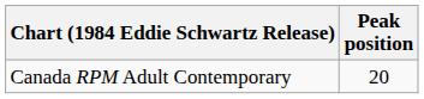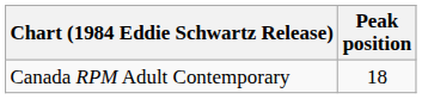Canada RPM Adult Contemporary | Peak position: 20 -> 18
